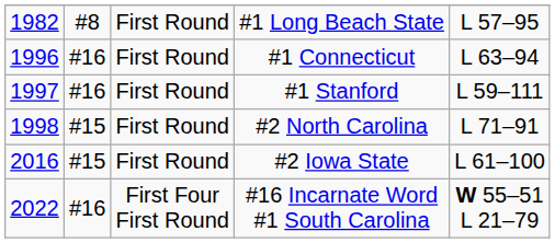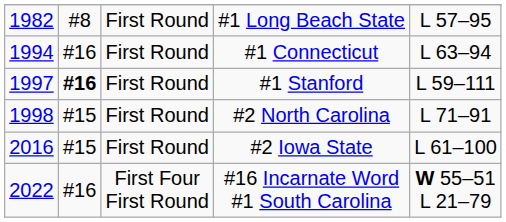#1 Connecticut | column 1: 1996 -> 1994
#1 Stanford | column 2: normal -> bold
